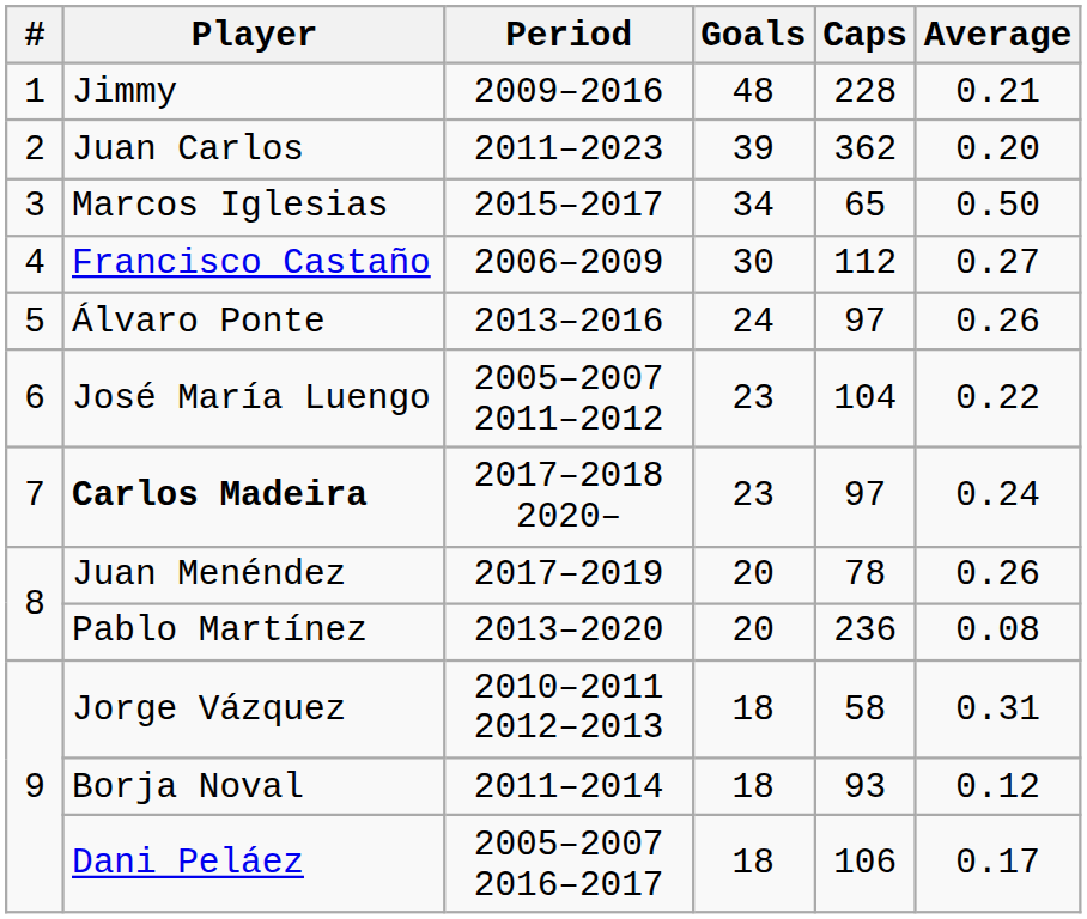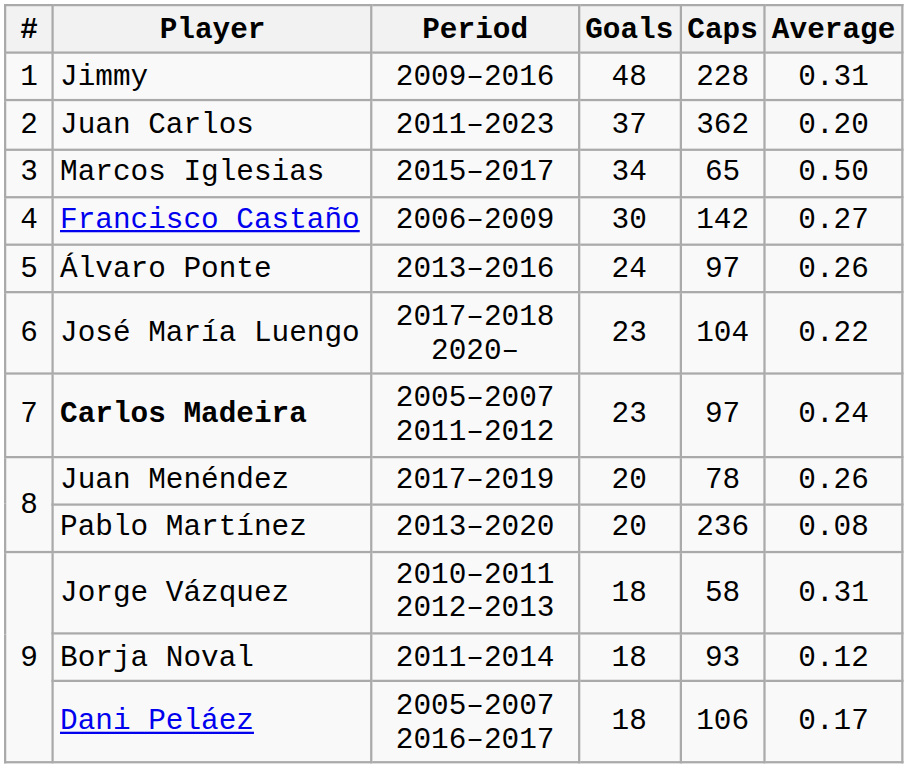Jimmy | Average: 0.21 -> 0.31
Juan Carlos | Goals: 39 -> 37
Francisco Castaño | Caps: 112 -> 142
José María Luengo | Period: 2005–2007 2011–2012 -> 2017–2018 2020–
Carlos Madeira | Period: 2017–2018 2020– -> 2005–2007 2011–2012
